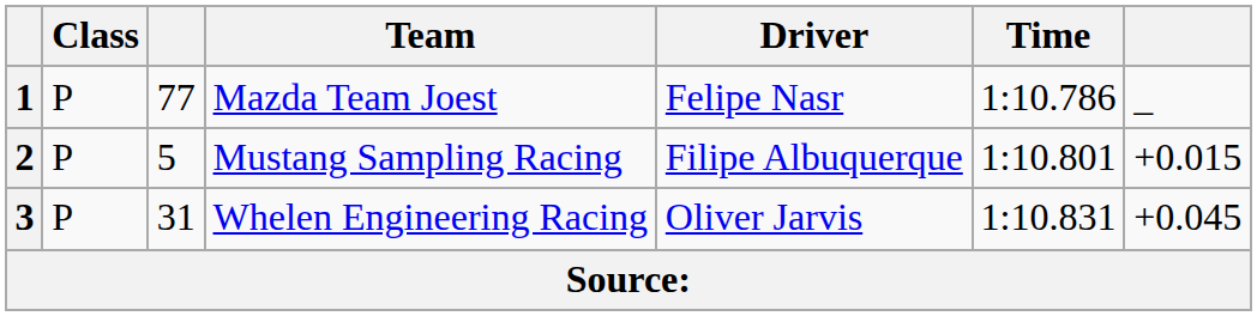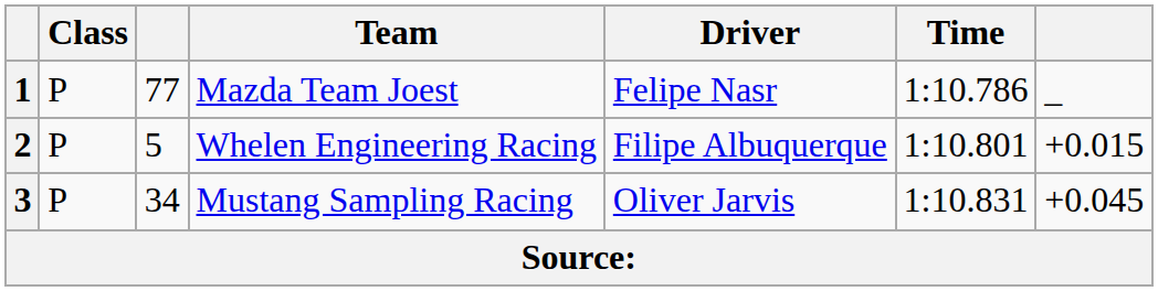2 | Team: Mustang Sampling Racing -> Whelen Engineering Racing
3 | column 3: 31 -> 34
3 | Team: Whelen Engineering Racing -> Mustang Sampling Racing
